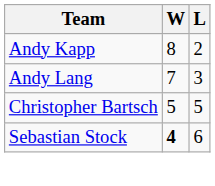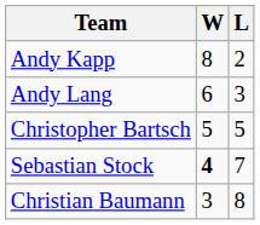Andy Lang | W: 7 -> 6
Sebastian Stock | L: 6 -> 7
+ row: Christian Baumann | 3 | 8
